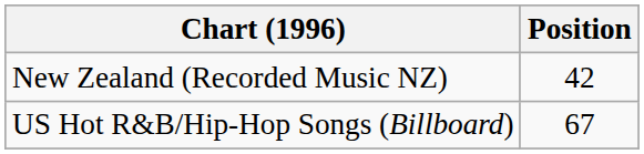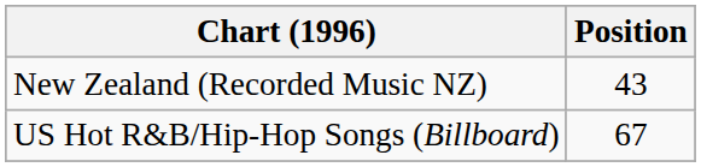New Zealand (Recorded Music NZ) | Position: 42 -> 43
